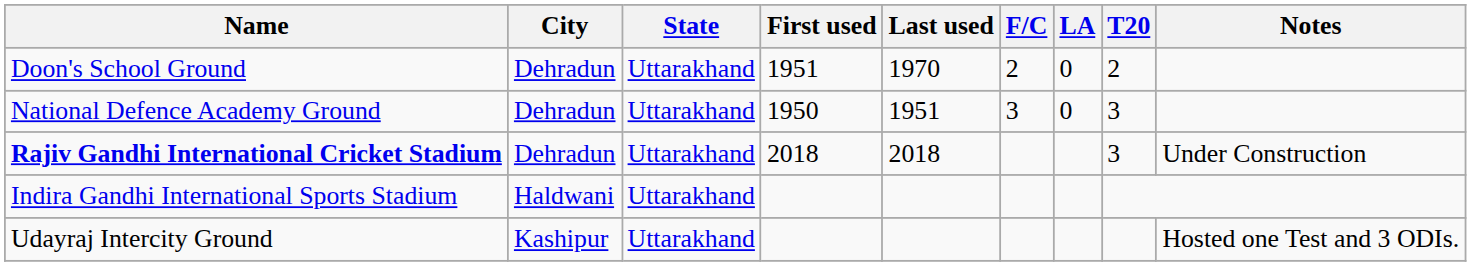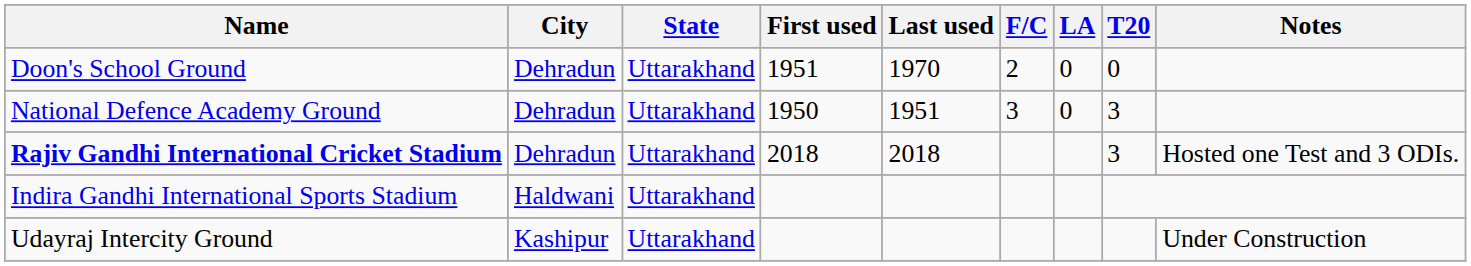Doon's School Ground | T20: 2 -> 0
Rajiv Gandhi International Cricket Stadium | Notes: Under Construction -> Hosted one Test and 3 ODIs.
Udayraj Intercity Ground | Notes: Hosted one Test and 3 ODIs. -> Under Construction
